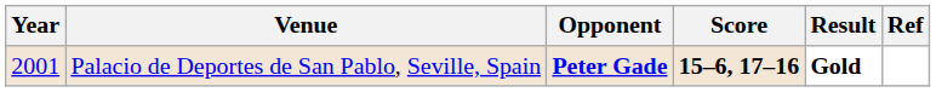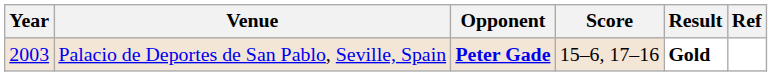Palacio de Deportes de San Pablo, Seville, Spain | Year: 2001 -> 2003
Palacio de Deportes de San Pablo, Seville, Spain | Score: bold -> normal
